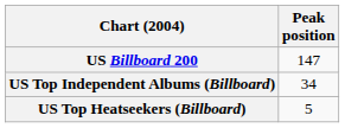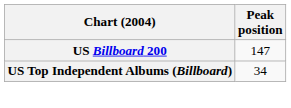- row: US Top Heatseekers (Billboard) | 5
